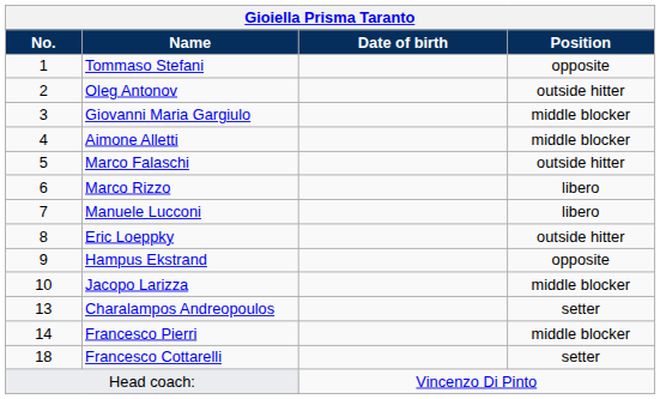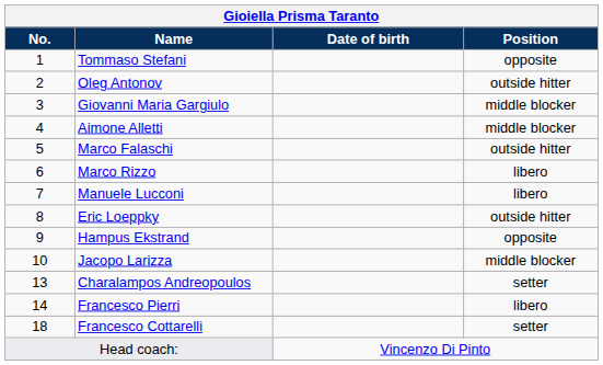Francesco Pierri | Position: middle blocker -> libero
